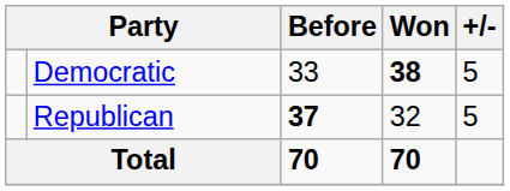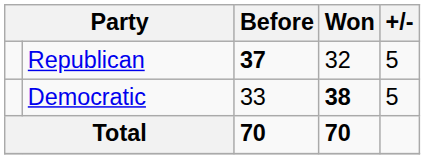rows swapped: Democratic <-> Republican
